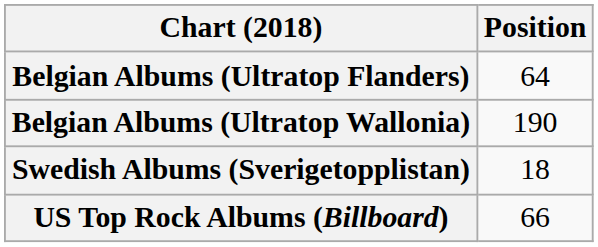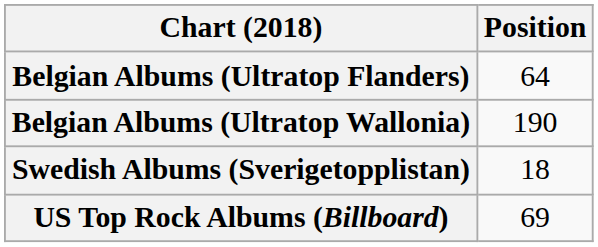US Top Rock Albums (Billboard) | Position: 66 -> 69
